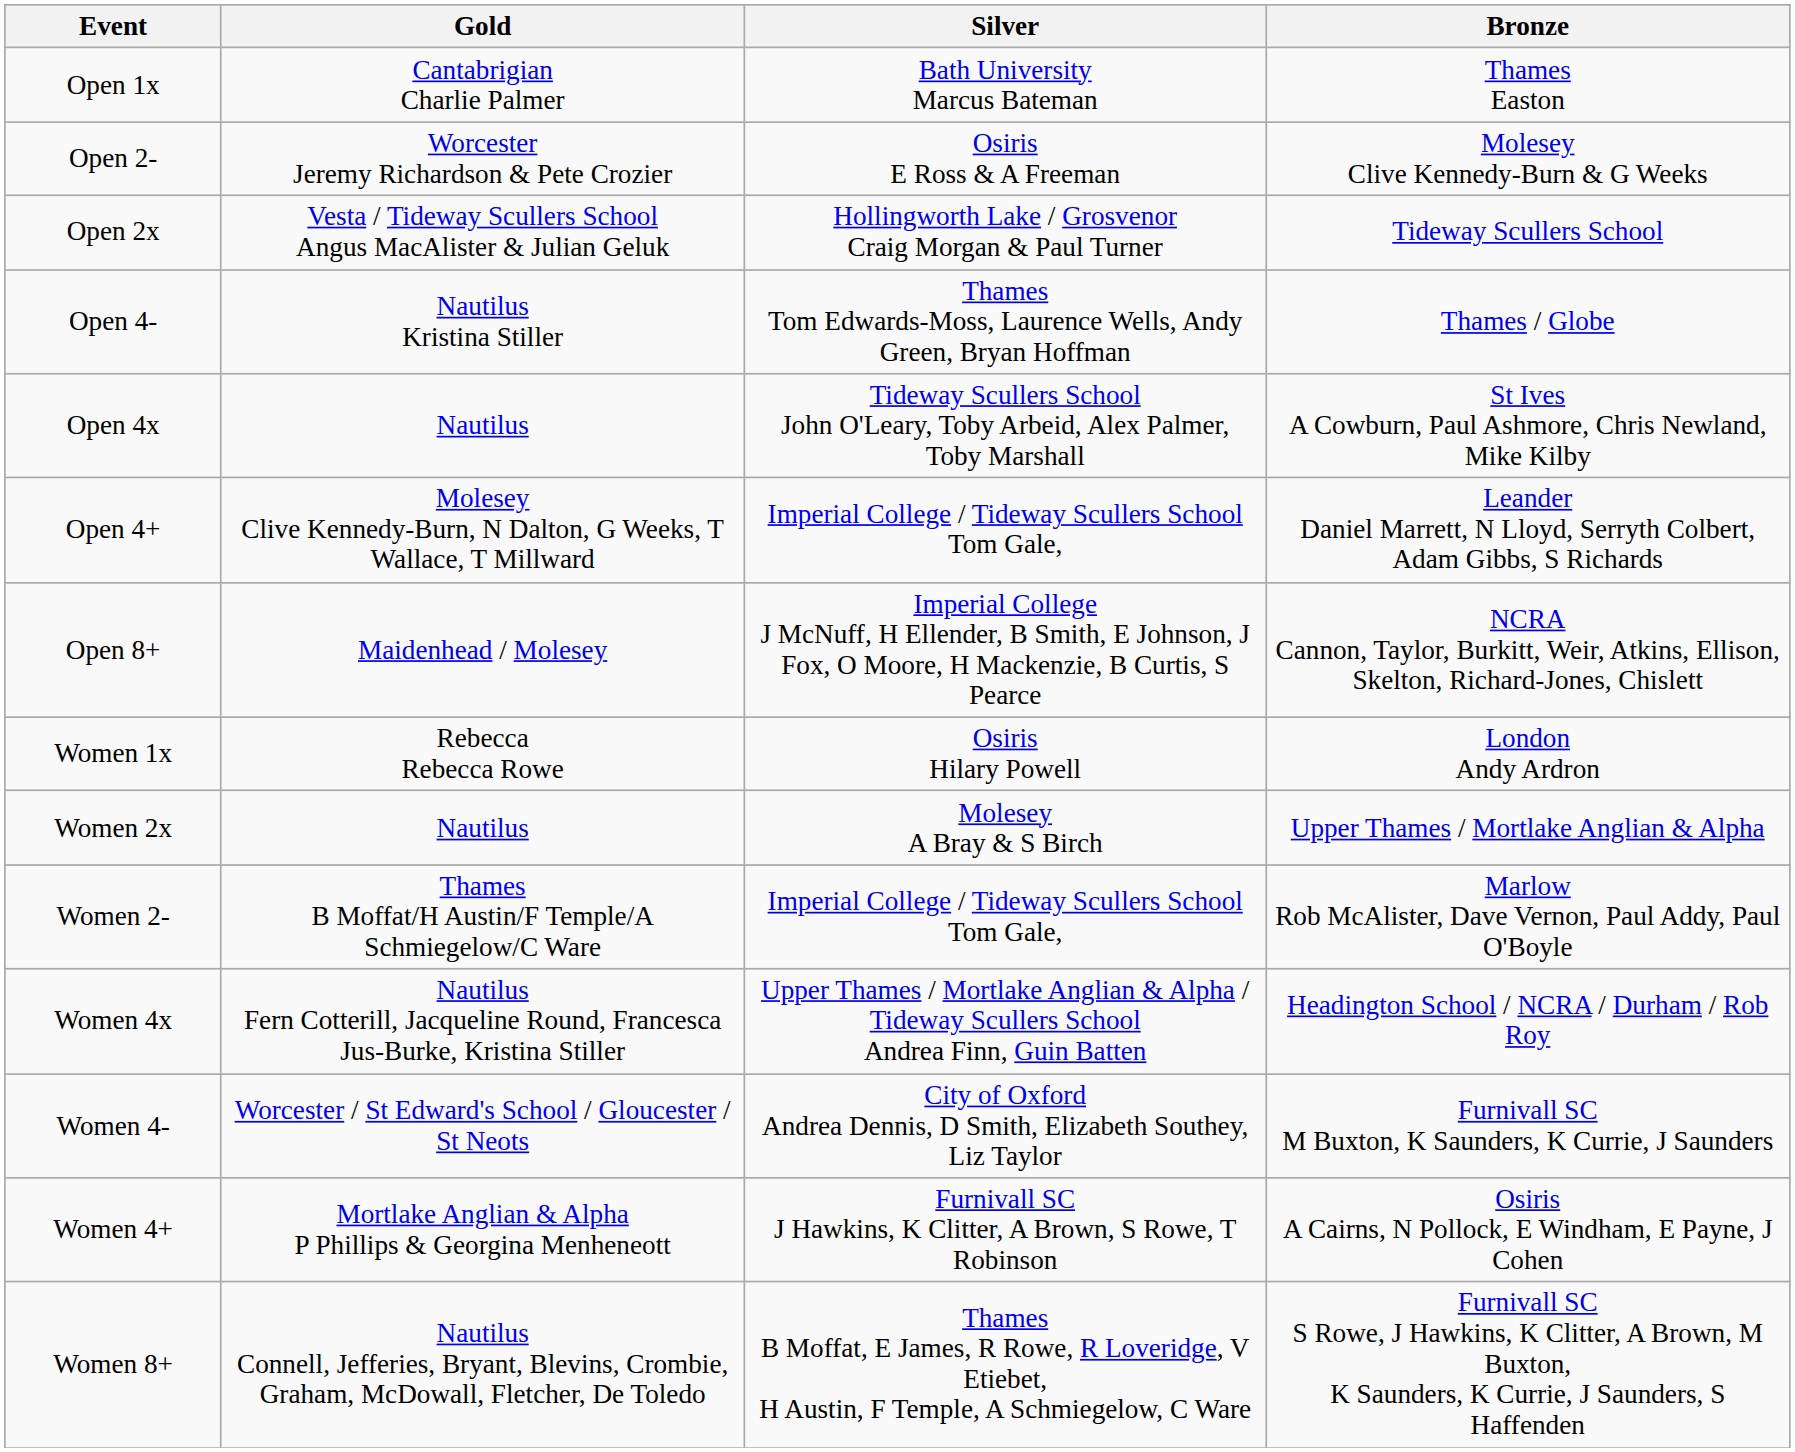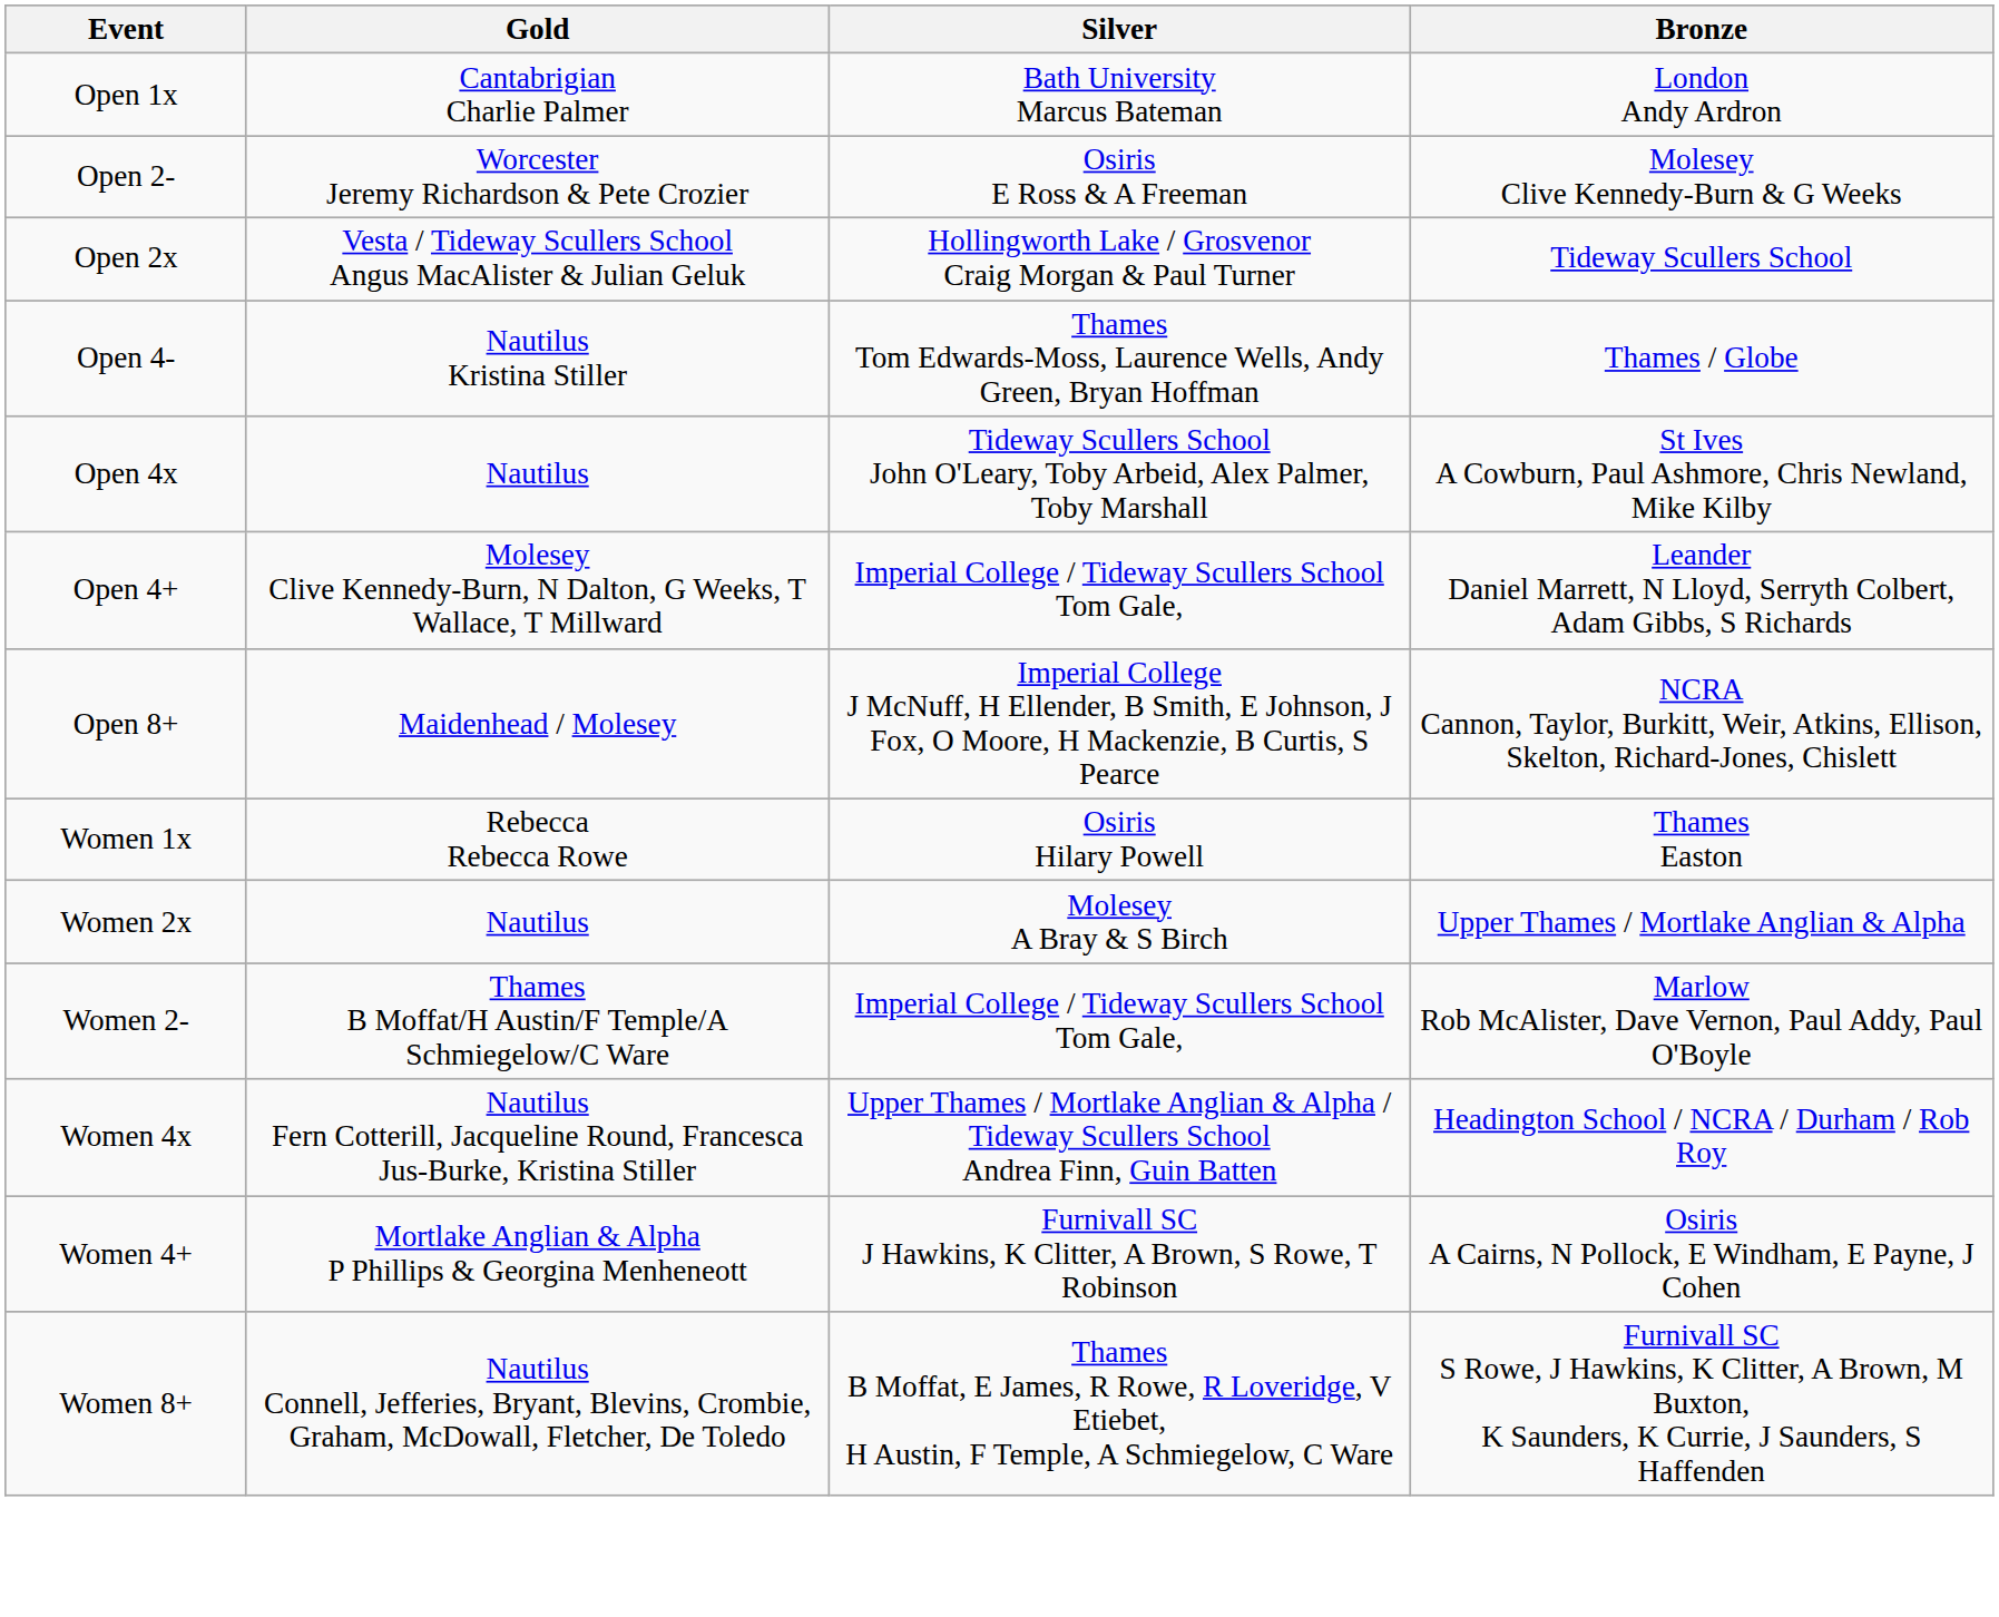Open 1x | Bronze: Thames Easton -> London Andy Ardron
Women 1x | Bronze: London Andy Ardron -> Thames Easton
- row: Women 4- | Worcester / St Edward's School / Gloucester / St Neots | City of Oxford Andrea Dennis, D Smith, Elizabeth Southey, Liz Taylor | Furnivall SC M Buxton, K Saunders, K Currie, J Saunders
